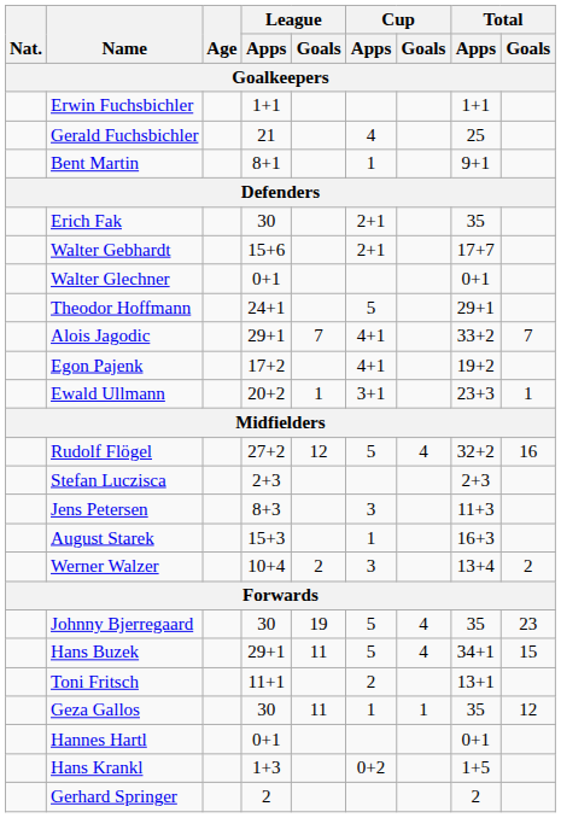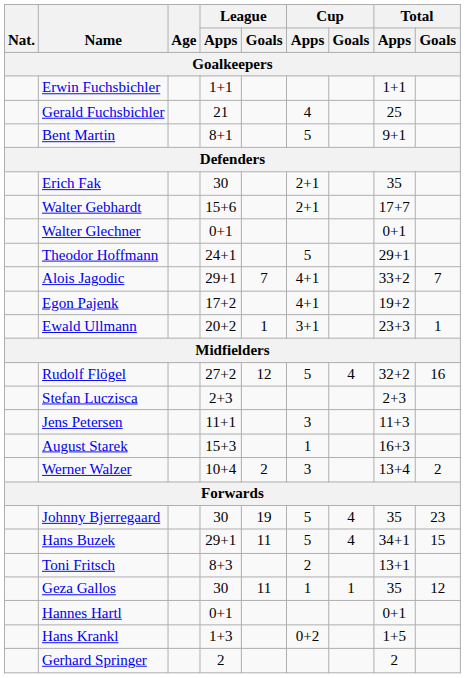Bent Martin | Cup / Apps: 1 -> 5
Jens Petersen | League / Apps: 8+3 -> 11+1
Toni Fritsch | League / Apps: 11+1 -> 8+3
